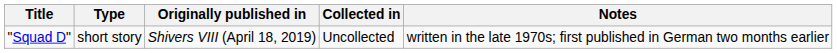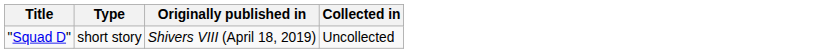- column: Notes | written in the late 1970s; first published in German two months earlier
